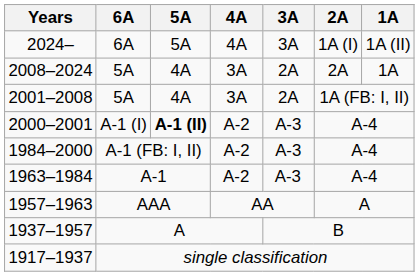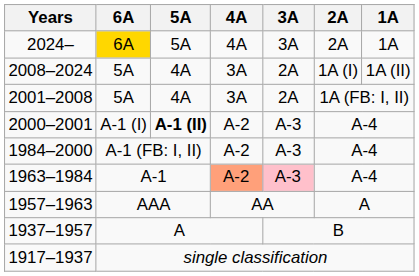2024– | 6A: no background -> gold background
2024– | 2A: 1A (I) -> 2A
2024– | 1A: 1A (II) -> 1A
2008–2024 | 2A: 2A -> 1A (I)
2008–2024 | 1A: 1A -> 1A (II)
1963–1984 | 4A: no background -> lightsalmon background
1963–1984 | 3A: no background -> pink background
